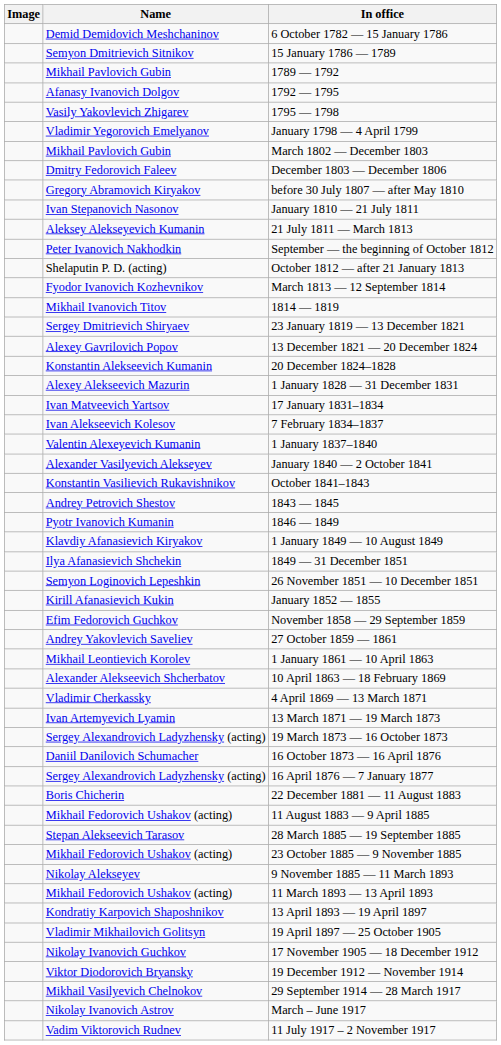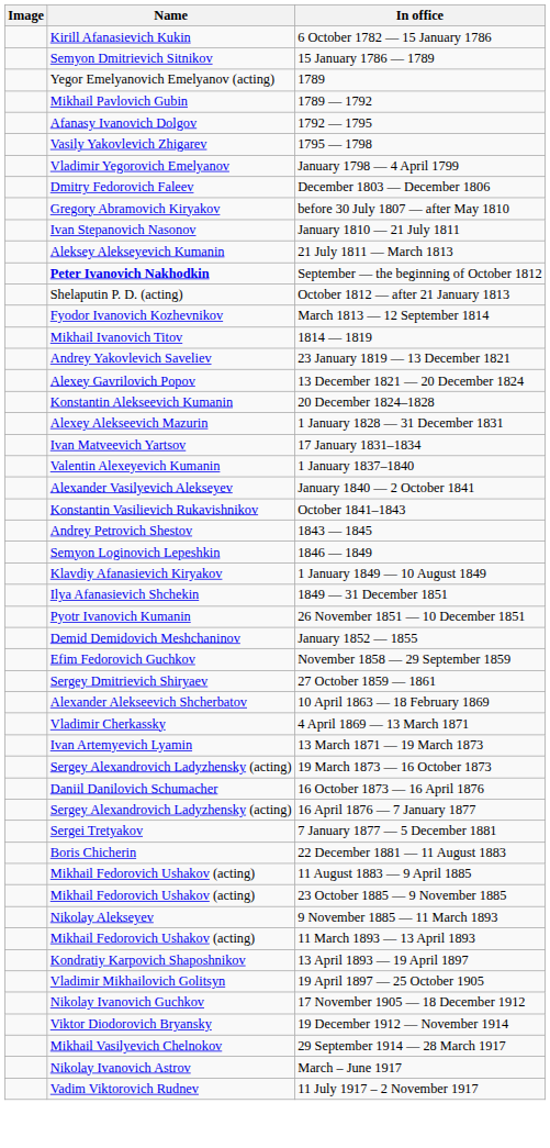6 October 1782 — 15 January 1786 | Name: Demid Demidovich Meshchaninov -> Kirill Afanasievich Kukin
+ row: Yegor Emelyanovich Emelyanov (acting) | 1789
- row: Mikhail Pavlovich Gubin | March 1802 — December 1803
September — the beginning of October 1812 | Name: normal -> bold
23 January 1819 — 13 December 1821 | Name: Sergey Dmitrievich Shiryaev -> Andrey Yakovlevich Saveliev
- row: Ivan Alekseevich Kolesov | 7 February 1834–1837
1846 — 1849 | Name: Pyotr Ivanovich Kumanin -> Semyon Loginovich Lepeshkin
26 November 1851 — 10 December 1851 | Name: Semyon Loginovich Lepeshkin -> Pyotr Ivanovich Kumanin
January 1852 — 1855 | Name: Kirill Afanasievich Kukin -> Demid Demidovich Meshchaninov
27 October 1859 — 1861 | Name: Andrey Yakovlevich Saveliev -> Sergey Dmitrievich Shiryaev
- row: Mikhail Leontievich Korolev | 1 January 1861 — 10 April 1863
+ row: Sergei Tretyakov | 7 January 1877 — 5 December 1881
- row: Stepan Alekseevich Tarasov | 28 March 1885 — 19 September 1885
